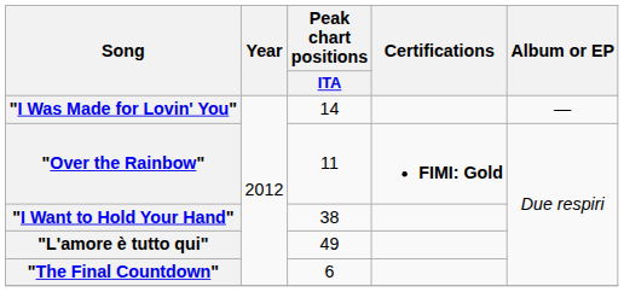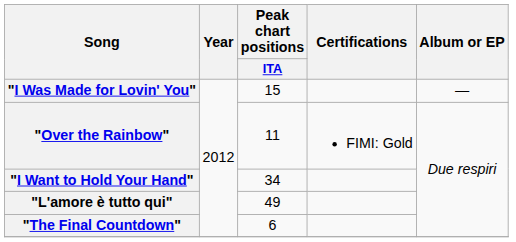"I Was Made for Lovin' You" | Peak chart positions / ITA: 14 -> 15
"Over the Rainbow" | Certifications: bold -> normal
"I Want to Hold Your Hand" | Peak chart positions / ITA: 38 -> 34
